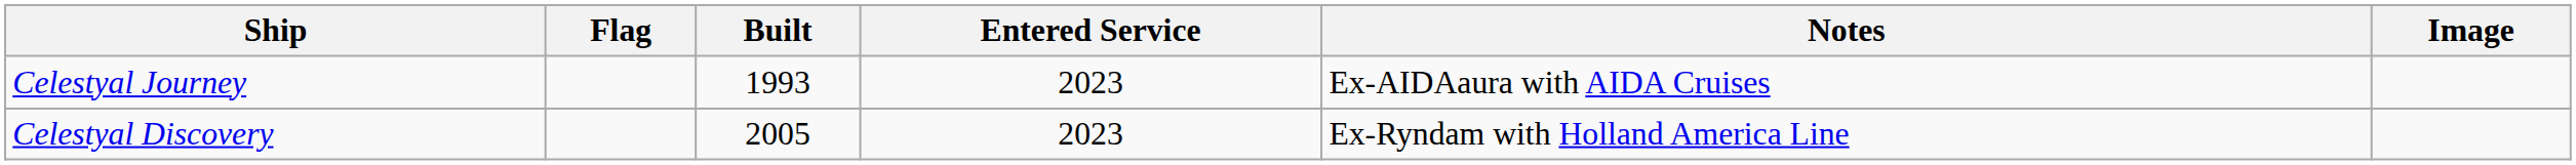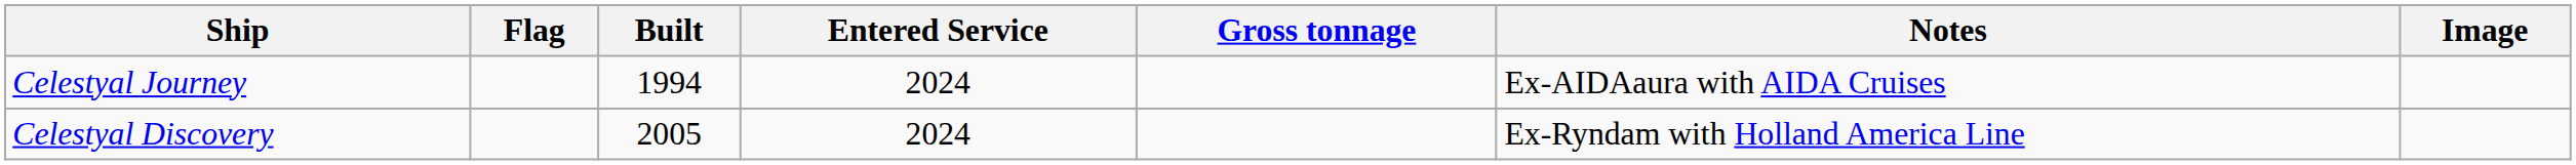+ column: Gross tonnage
Celestyal Journey | Built: 1993 -> 1994
Celestyal Journey | Entered Service: 2023 -> 2024
Celestyal Discovery | Entered Service: 2023 -> 2024
